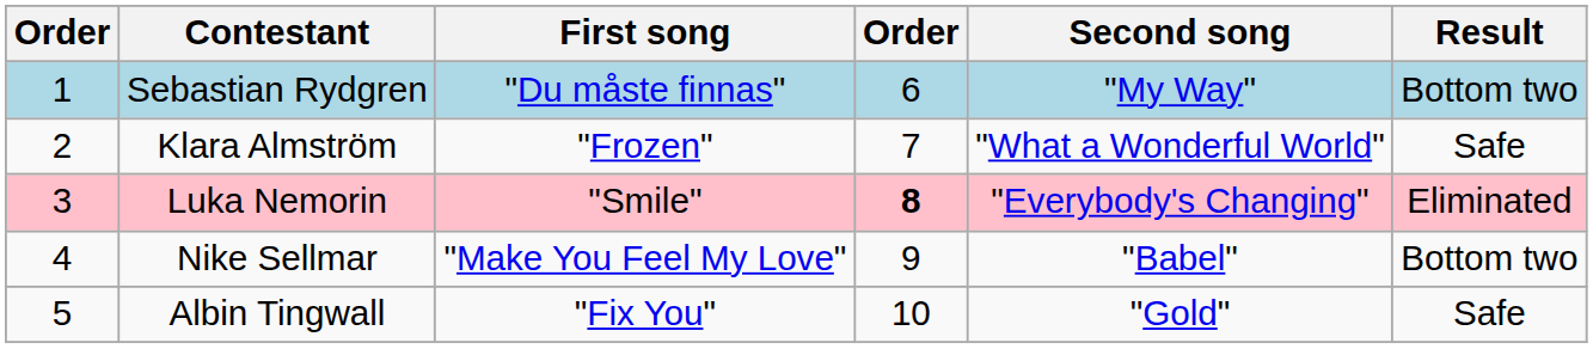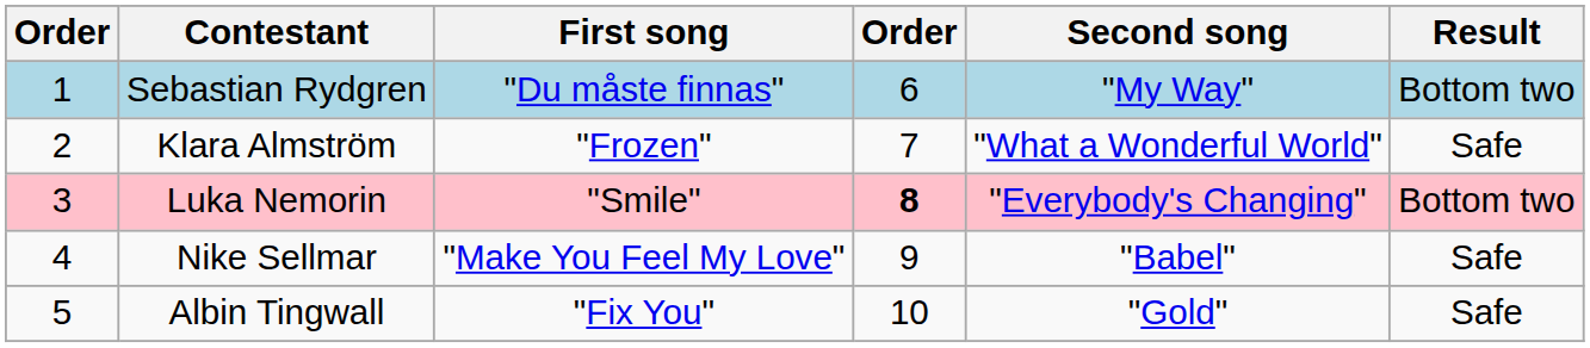Luka Nemorin | Result: Eliminated -> Bottom two
Nike Sellmar | Result: Bottom two -> Safe
